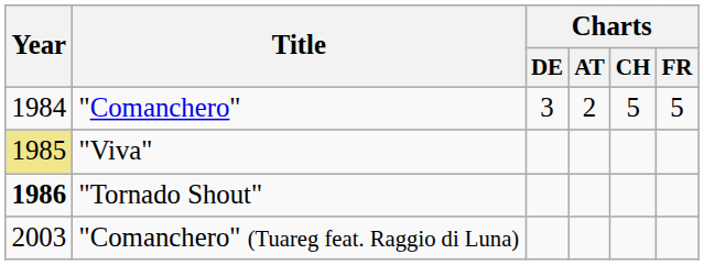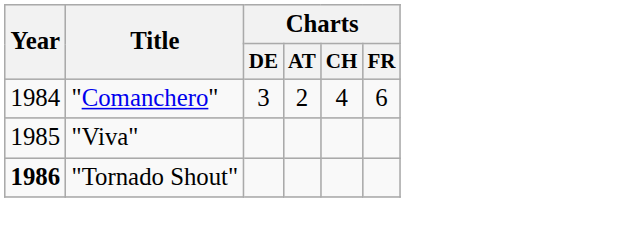"Comanchero" | Charts / CH: 5 -> 4
"Comanchero" | Charts / FR: 5 -> 6
"Viva" | Year: khaki background -> no background
- row: 2003 | "Comanchero" (Tuareg feat. Raggio di Luna)
